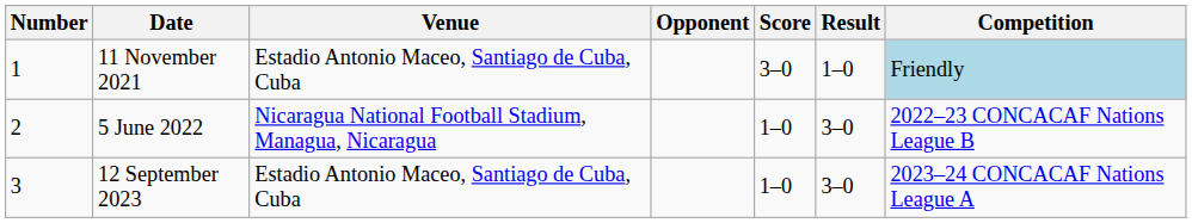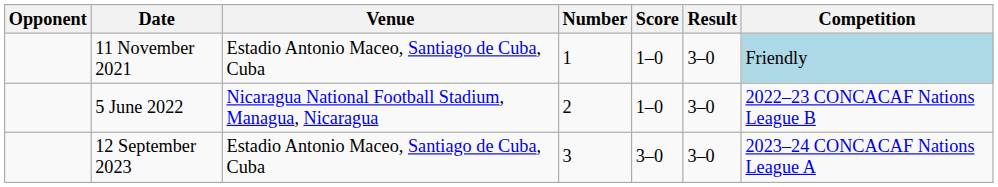columns swapped: Number <-> Opponent
11 November 2021 | Score: 3–0 -> 1–0
11 November 2021 | Result: 1–0 -> 3–0
12 September 2023 | Score: 1–0 -> 3–0
